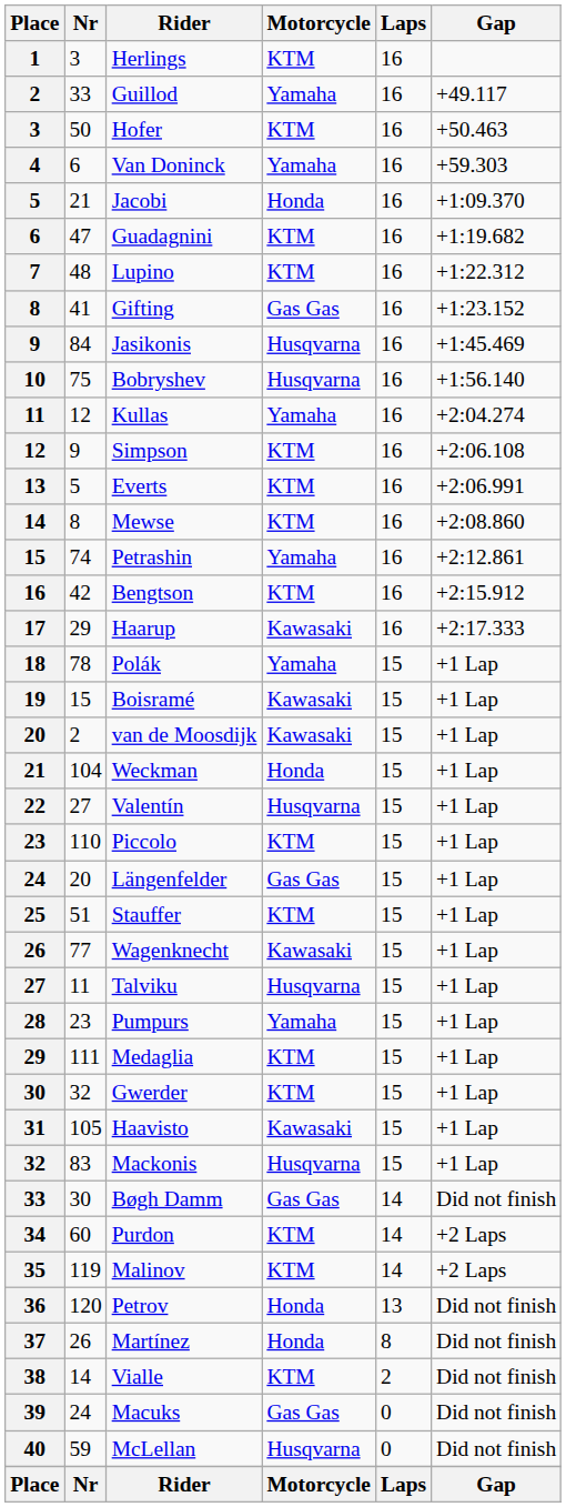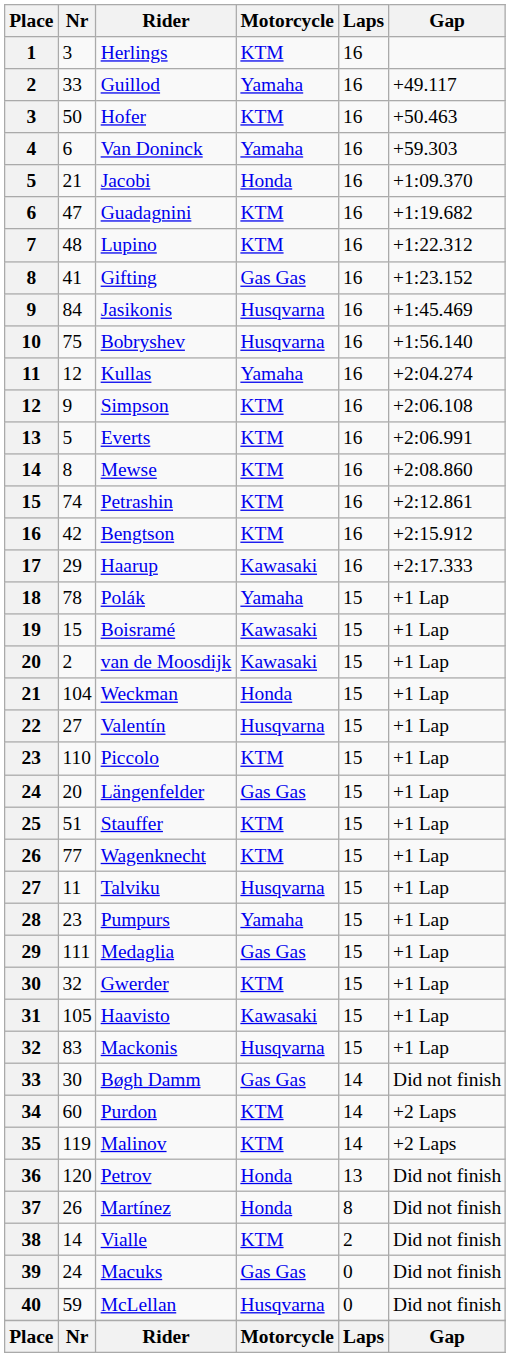Petrashin | Motorcycle: Yamaha -> KTM
Wagenknecht | Motorcycle: Kawasaki -> KTM
Medaglia | Motorcycle: KTM -> Gas Gas
